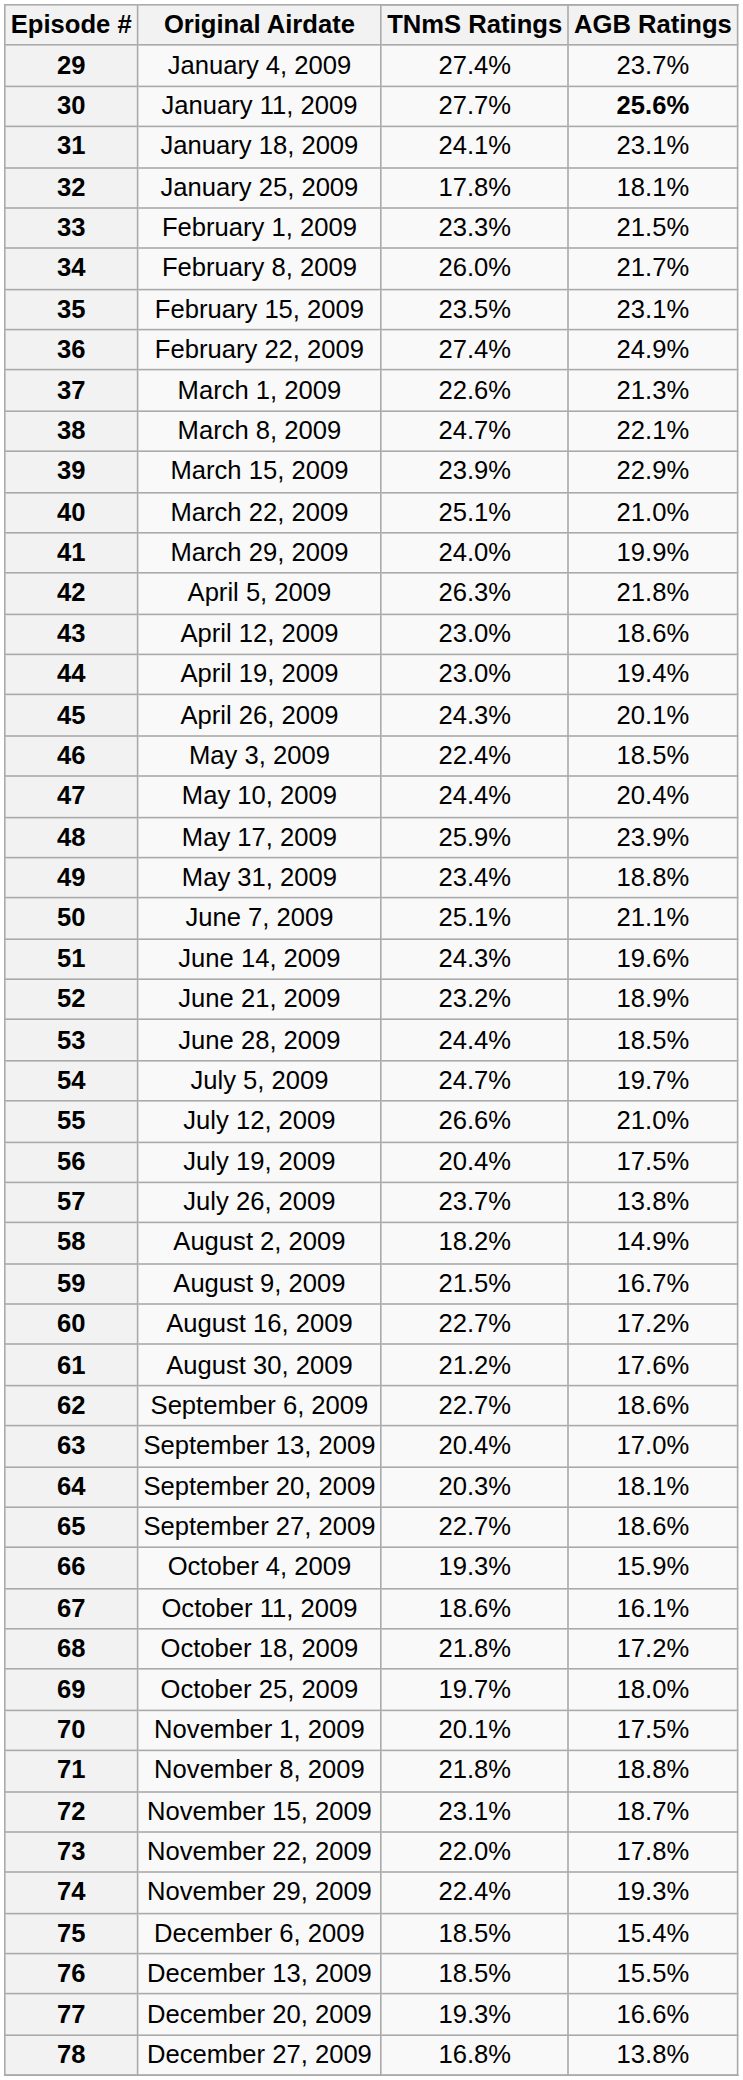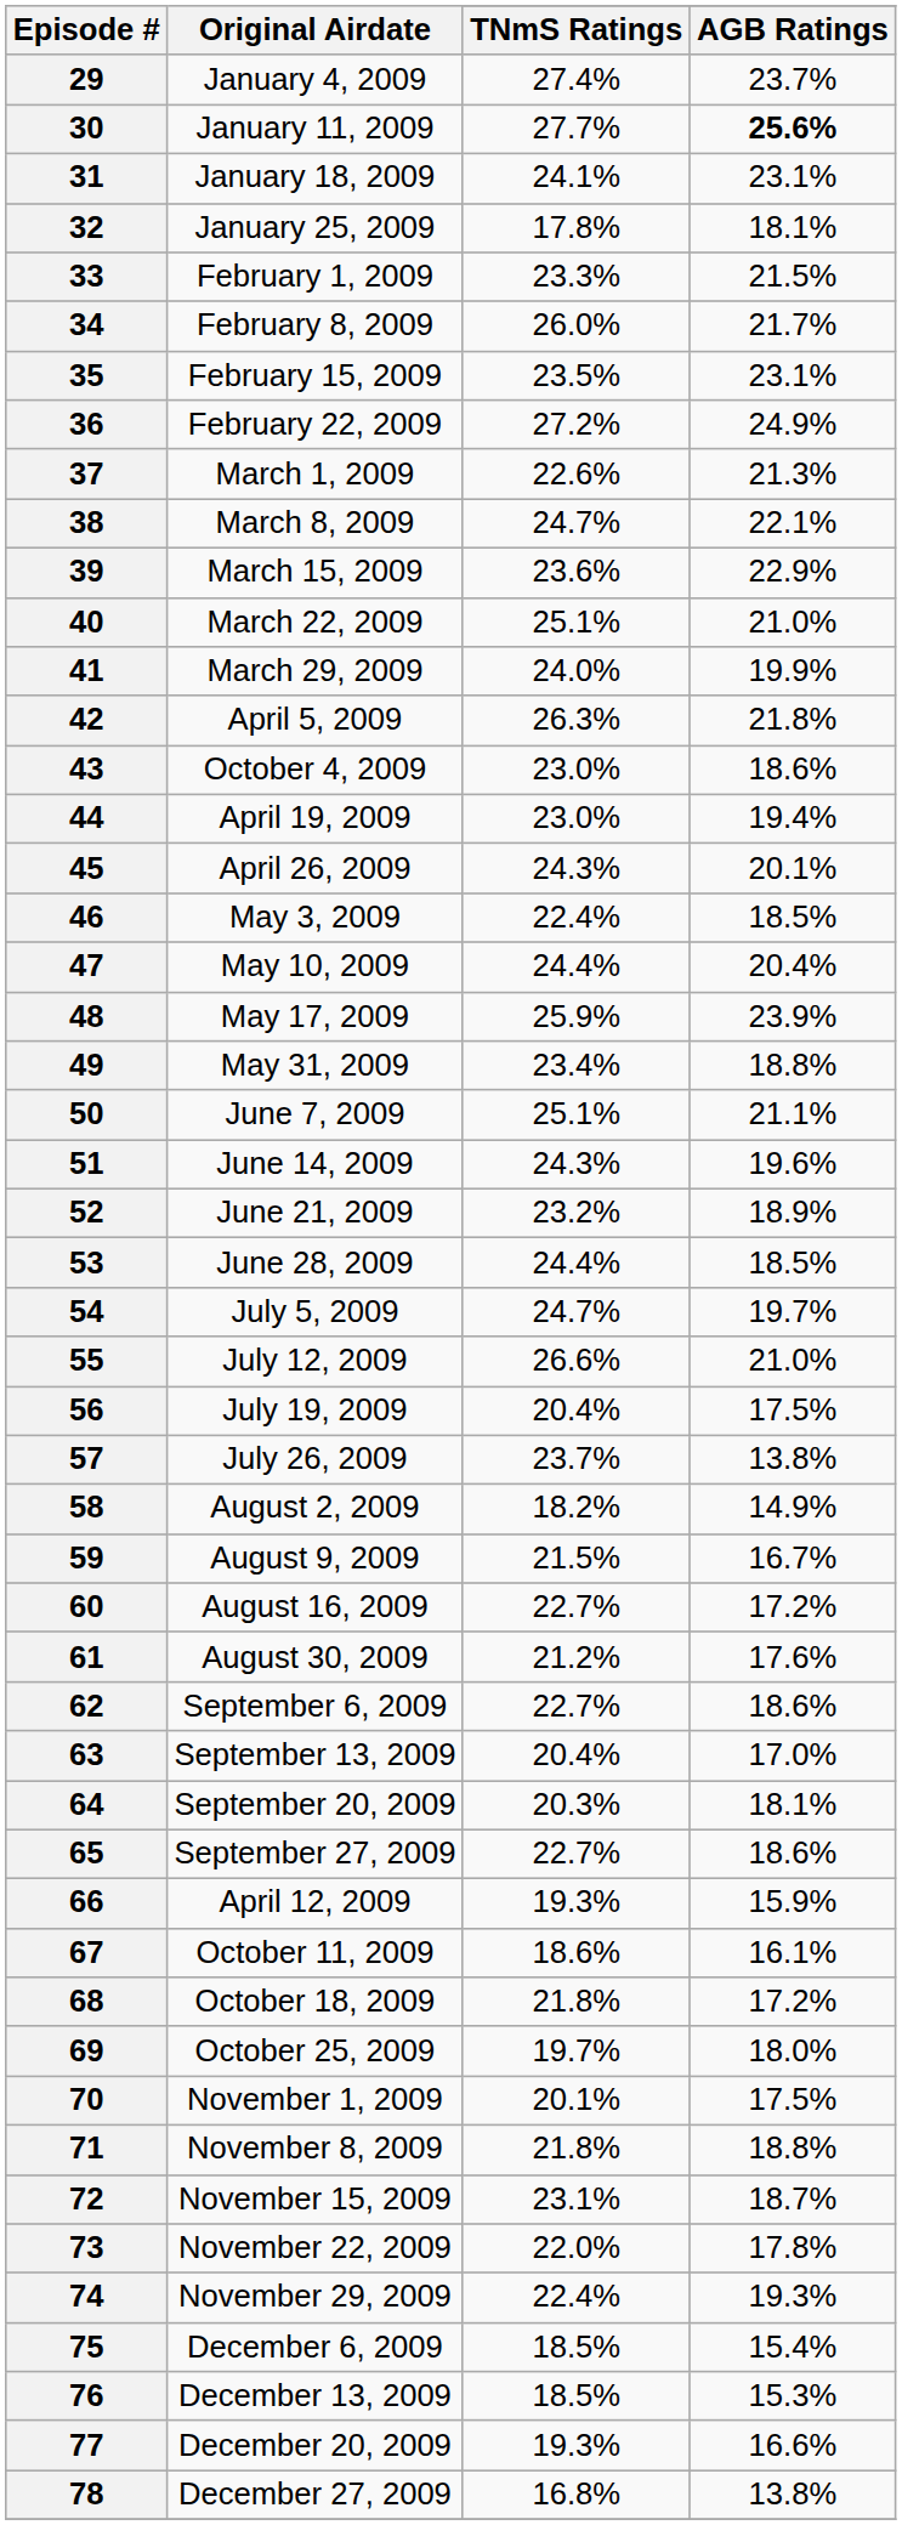36 | TNmS Ratings: 27.4% -> 27.2%
39 | TNmS Ratings: 23.9% -> 23.6%
43 | Original Airdate: April 12, 2009 -> October 4, 2009
66 | Original Airdate: October 4, 2009 -> April 12, 2009
76 | AGB Ratings: 15.5% -> 15.3%
